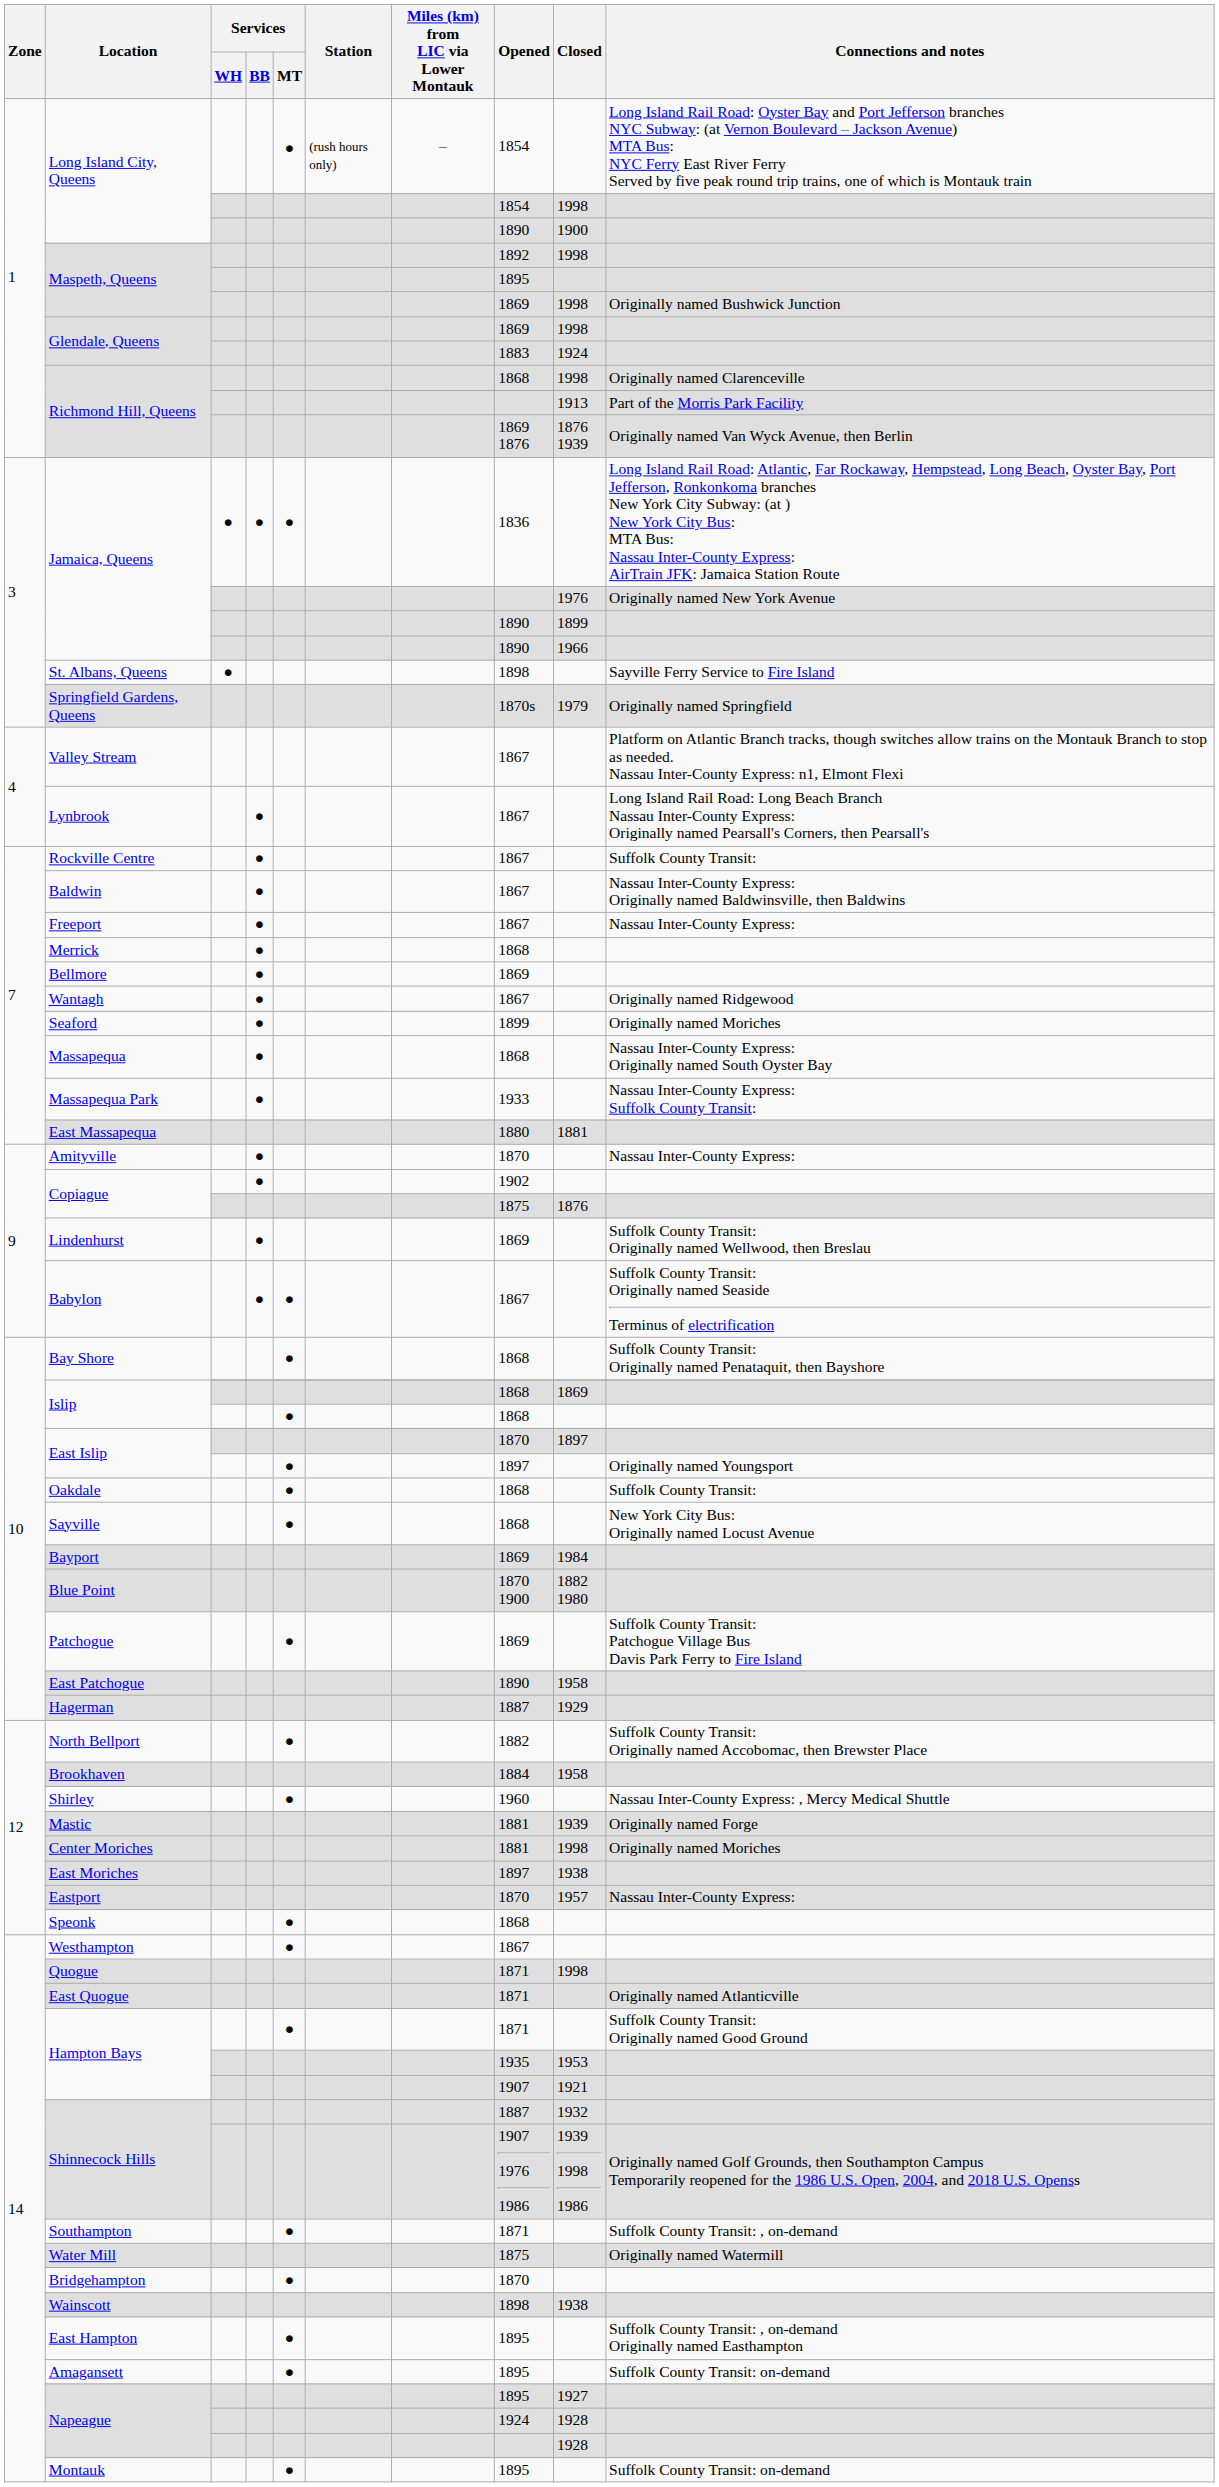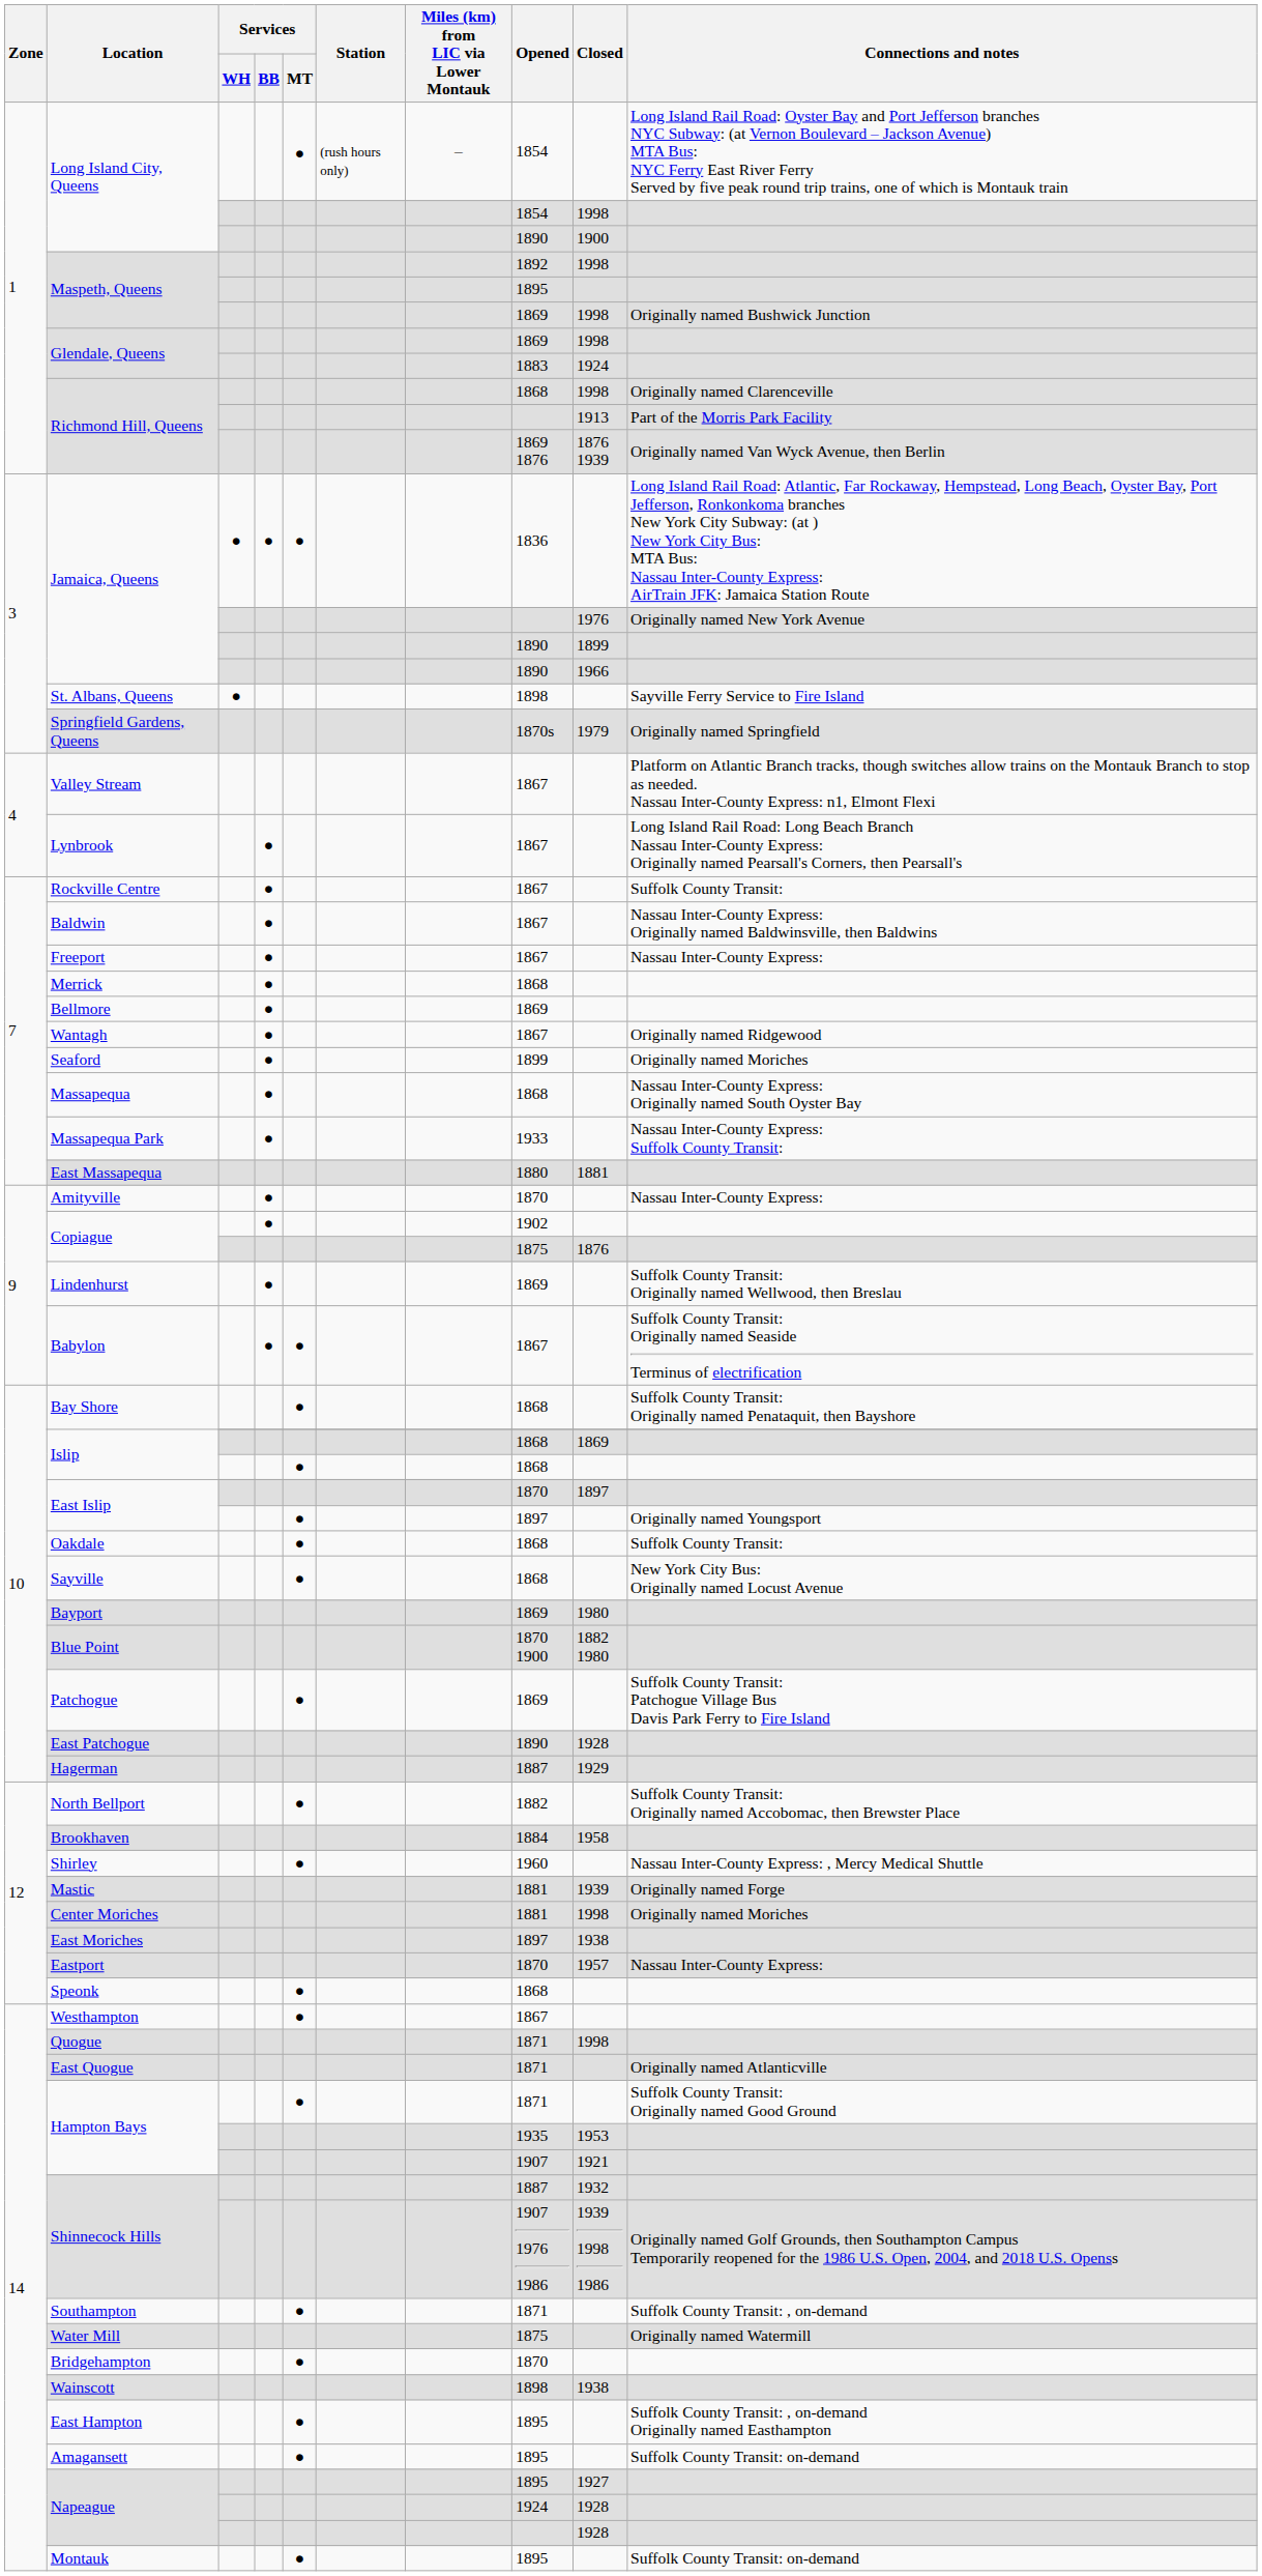Bayport | Closed: 1984 -> 1980
East Patchogue | Closed: 1958 -> 1928
